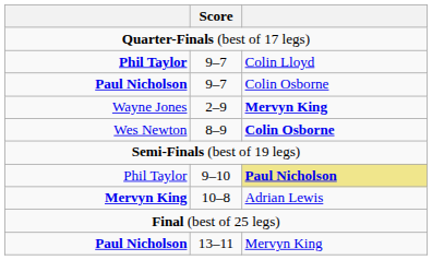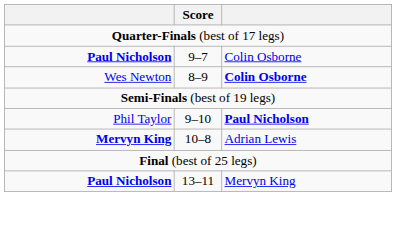- row: Phil Taylor | 9–7 | Colin Lloyd
- row: Wayne Jones | 2–9 | Mervyn King
9–10 | column 3: khaki background -> no background
